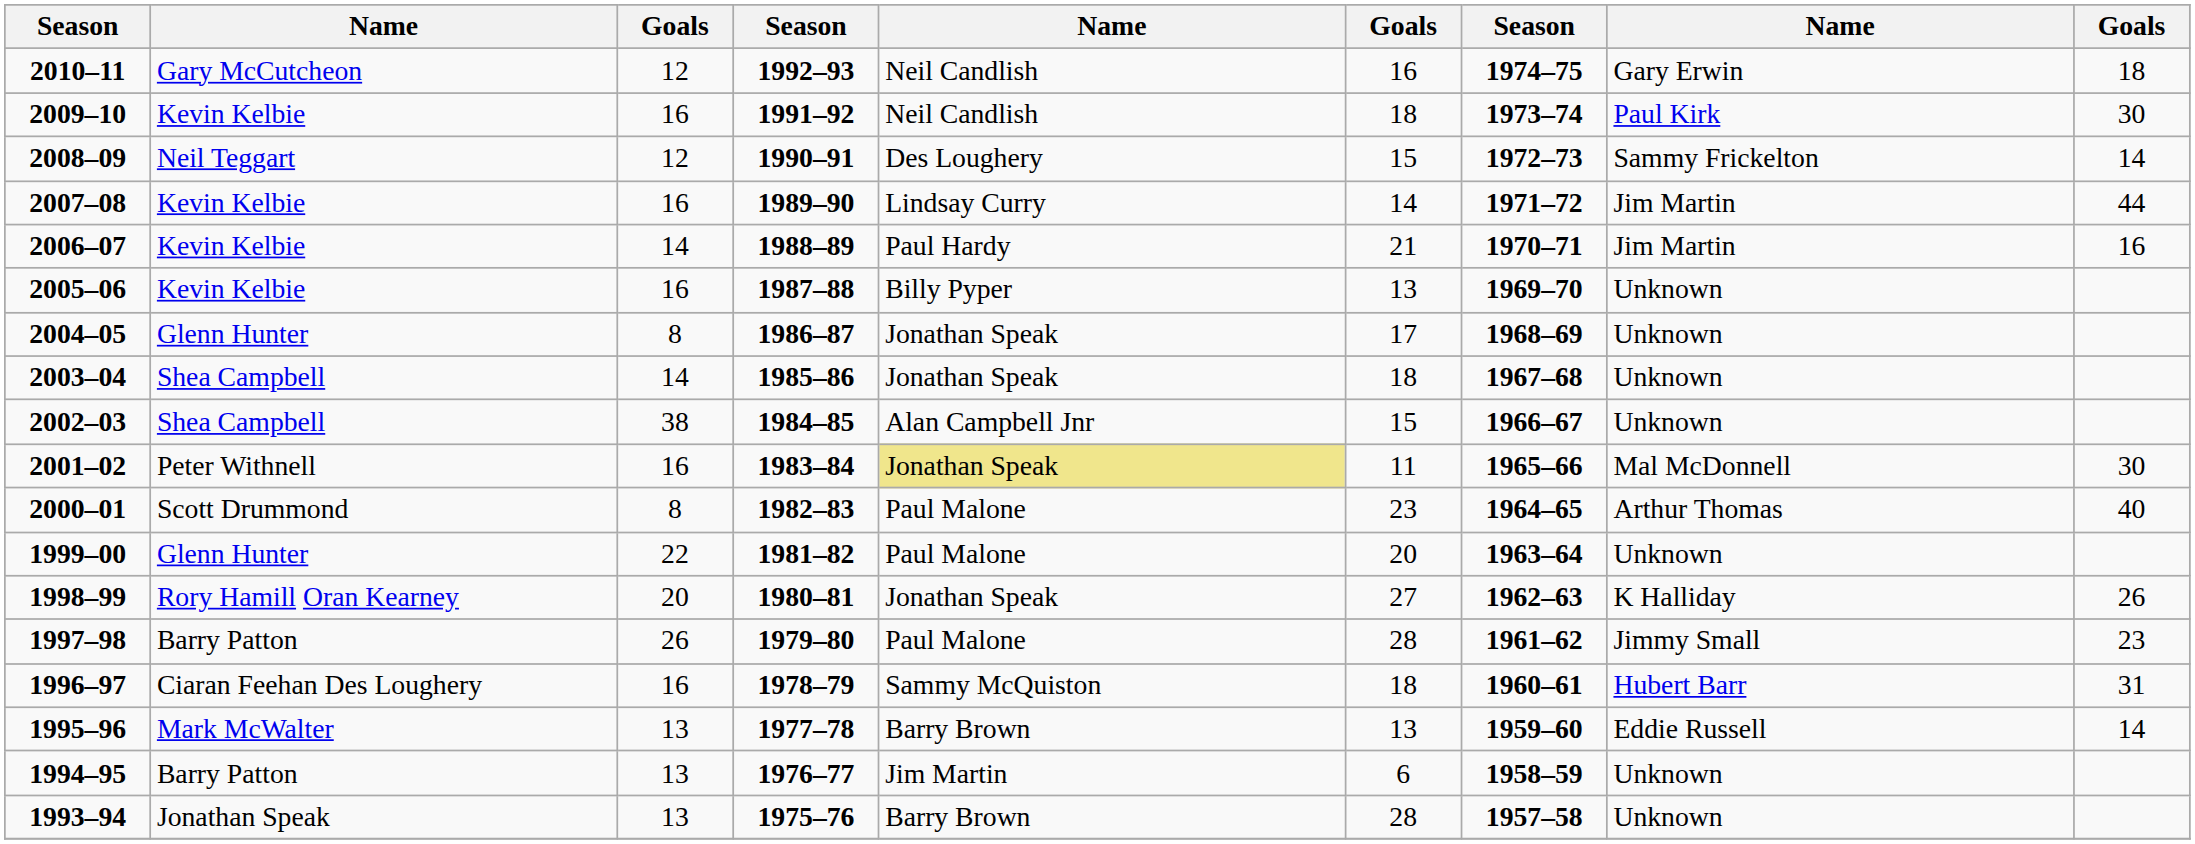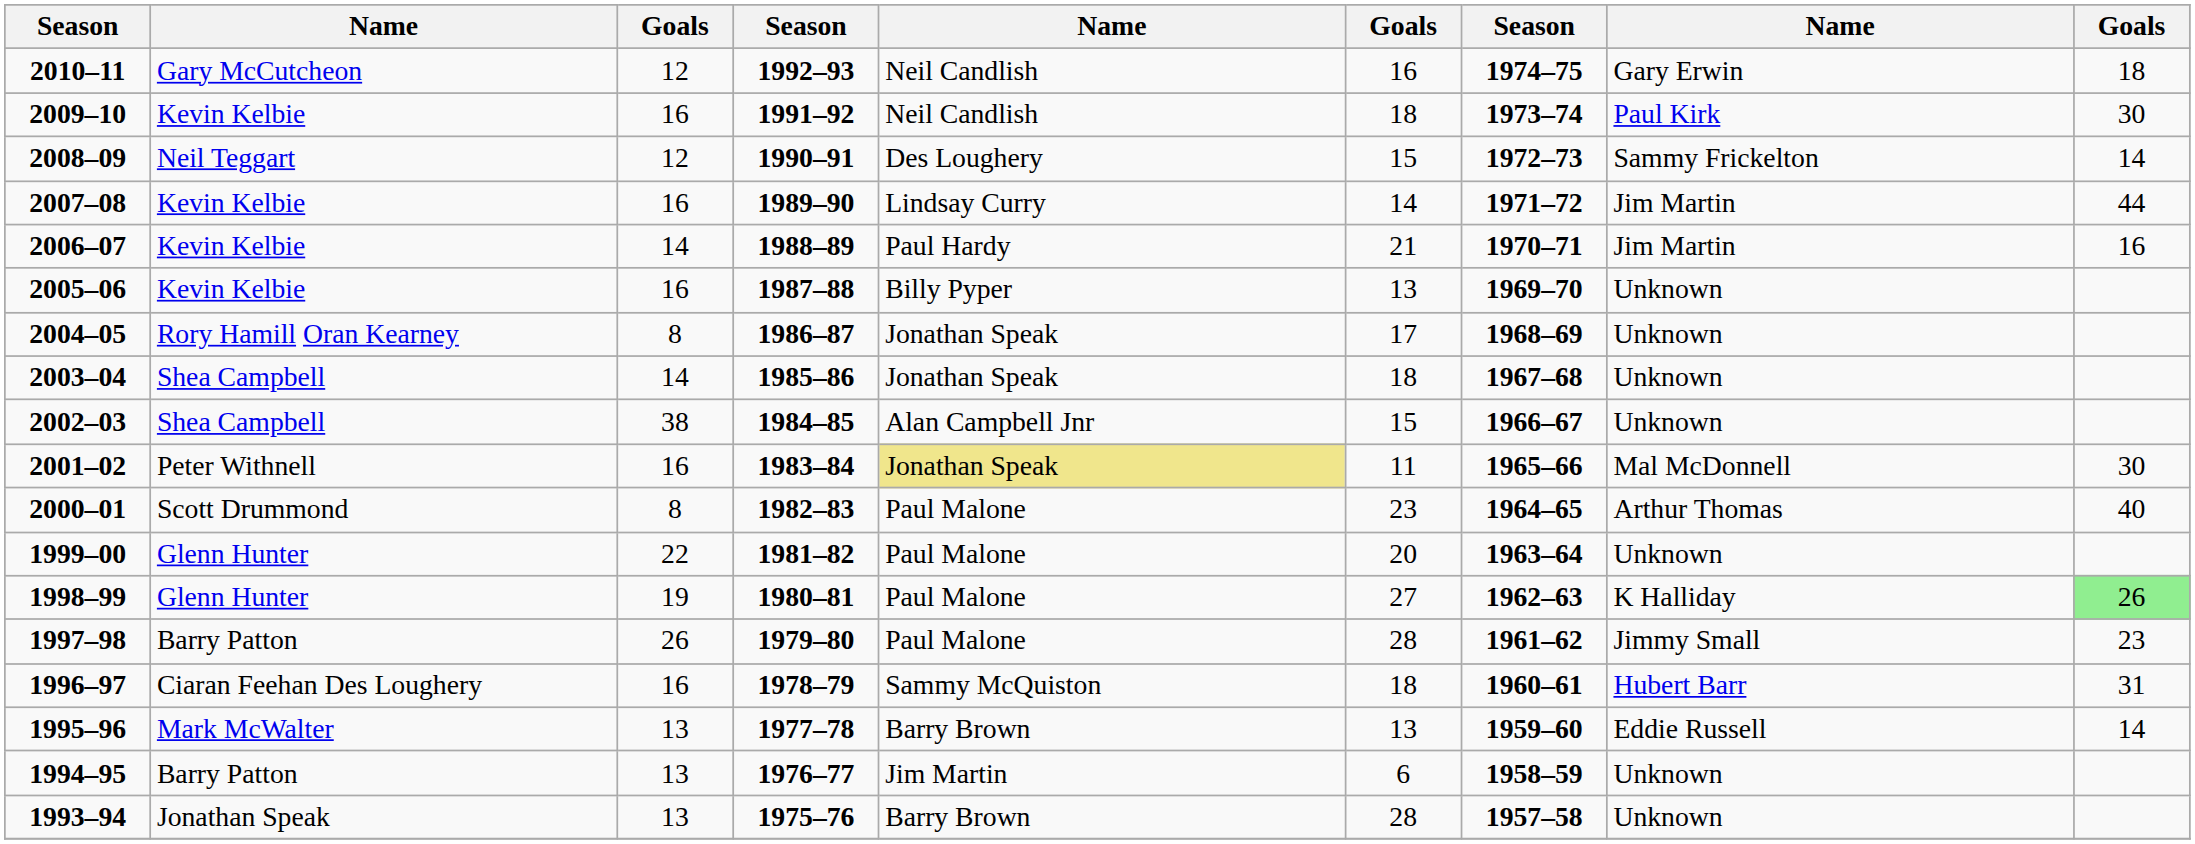2004–05 | column 2: Glenn Hunter -> Rory Hamill Oran Kearney
1998–99 | column 2: Rory Hamill Oran Kearney -> Glenn Hunter
1998–99 | column 3: 20 -> 19
1998–99 | column 5: Jonathan Speak -> Paul Malone
1998–99 | column 9: no background -> lightgreen background
